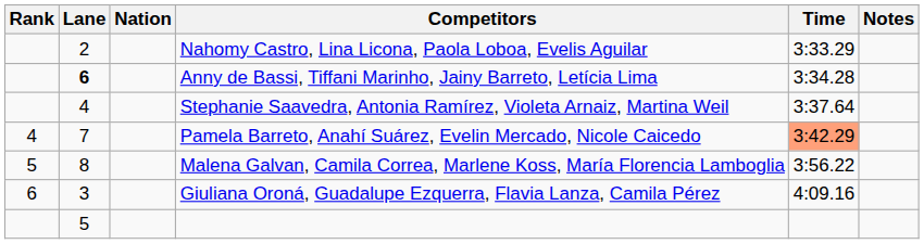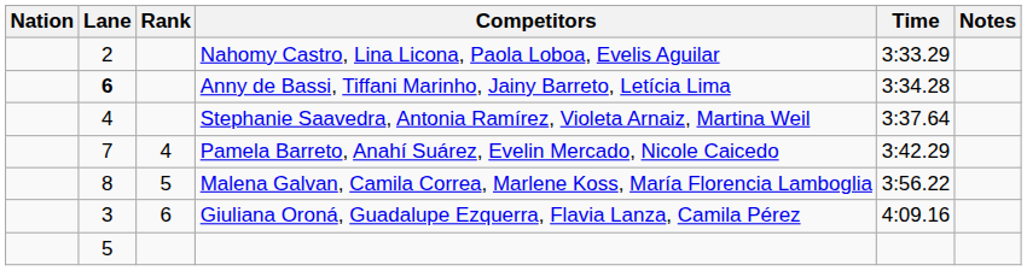columns swapped: Rank <-> Nation
Pamela Barreto, Anahí Suárez, Evelin Mercado, Nicole Caicedo | Time: lightsalmon background -> no background
